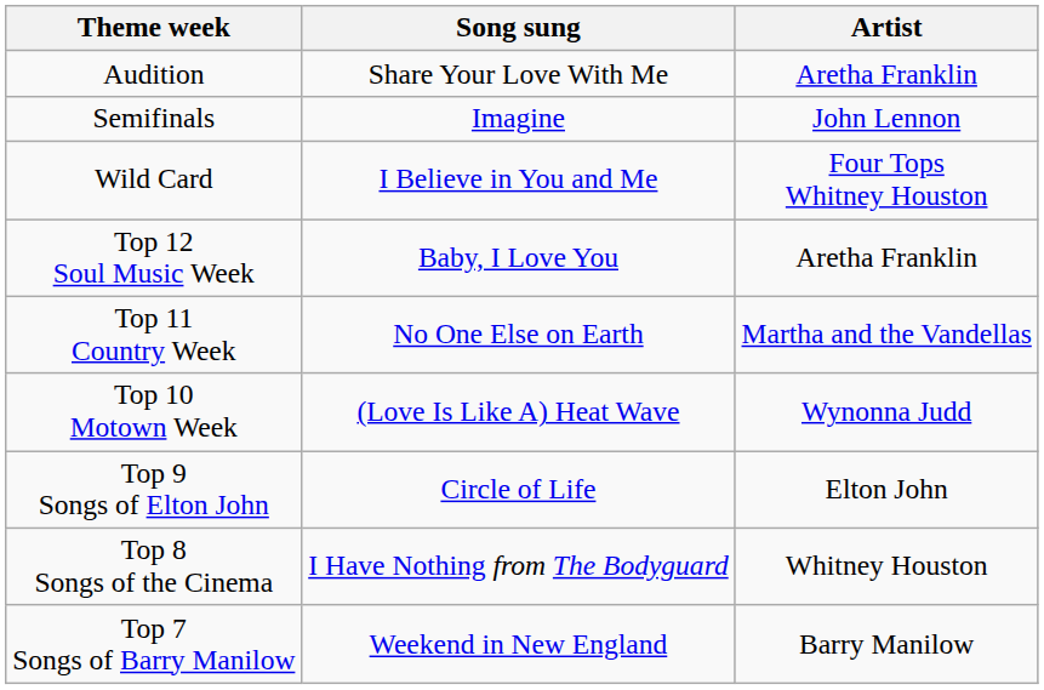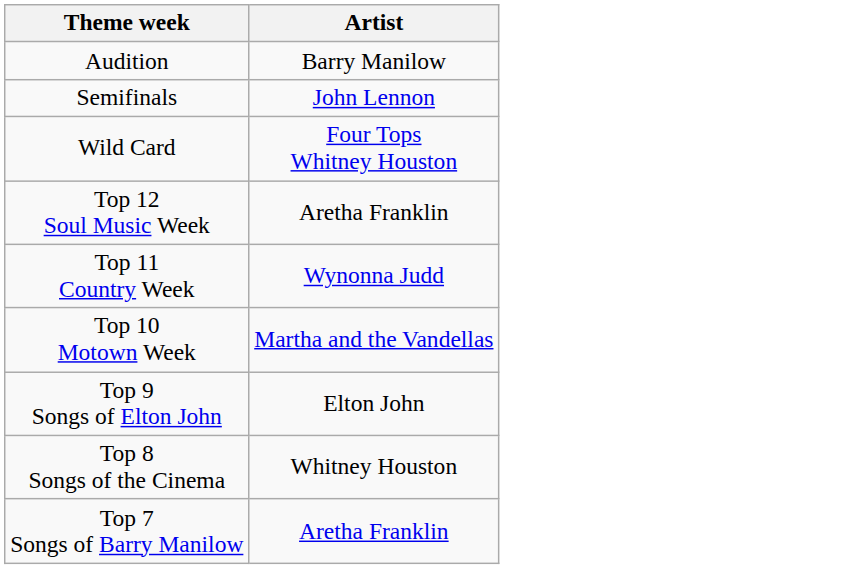- column: Song sung | Share Your Love With Me | Imagine | I Believe in You and Me | Baby, I Love You | No One Else on Earth | (Love Is Like A) Heat Wave | Circle of Life | I Have Nothing from The Bodyguard | Weekend in New England
Audition | Artist: Aretha Franklin -> Barry Manilow
Top 11 Country Week | Artist: Martha and the Vandellas -> Wynonna Judd
Top 10 Motown Week | Artist: Wynonna Judd -> Martha and the Vandellas
Top 7 Songs of Barry Manilow | Artist: Barry Manilow -> Aretha Franklin
